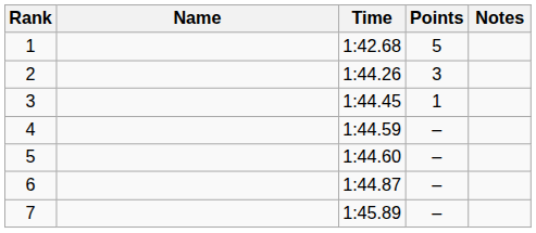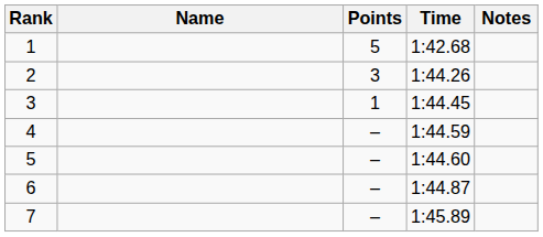columns swapped: Time <-> Points
